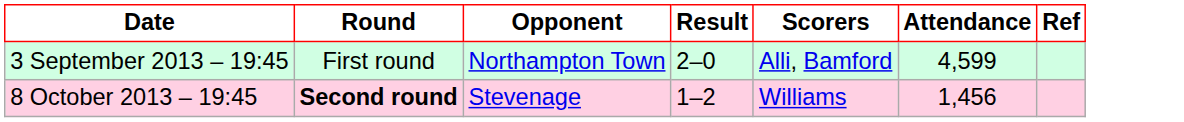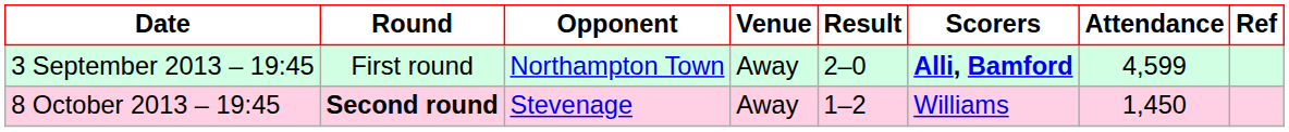+ column: Venue | Away | Away
3 September 2013 – 19:45 | Scorers: normal -> bold
8 October 2013 – 19:45 | Attendance: 1,456 -> 1,450
